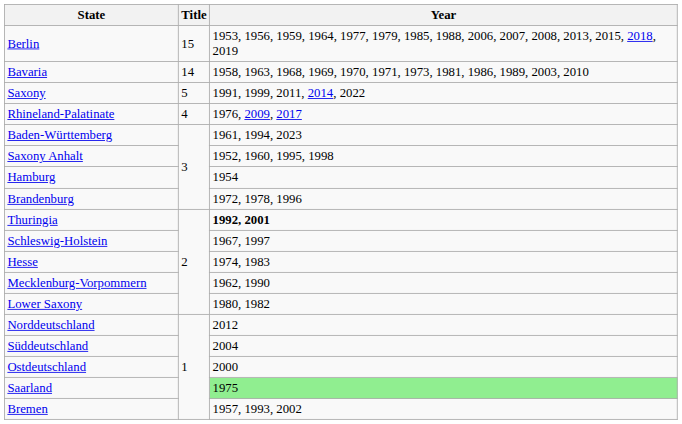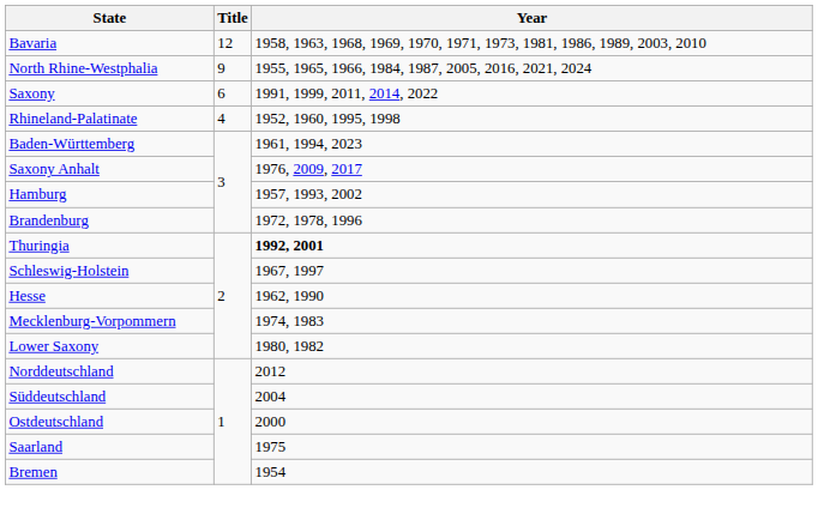- row: Berlin | 15 | 1953, 1956, 1959, 1964, 1977, 1979, 1985, 1988, 2006, 2007, 2008, 2013, 2015, 2018, 2019
Bavaria | Title: 14 -> 12
+ row: North Rhine-Westphalia | 9 | 1955, 1965, 1966, 1984, 1987, 2005, 2016, 2021, 2024
Saxony | Title: 5 -> 6
Rhineland-Palatinate | Year: 1976, 2009, 2017 -> 1952, 1960, 1995, 1998
Saxony Anhalt | Year: 1952, 1960, 1995, 1998 -> 1976, 2009, 2017
Hamburg | Year: 1954 -> 1957, 1993, 2002
Hesse | Year: 1974, 1983 -> 1962, 1990
Mecklenburg-Vorpommern | Year: 1962, 1990 -> 1974, 1983
Saarland | Year: lightgreen background -> no background
Bremen | Year: 1957, 1993, 2002 -> 1954
